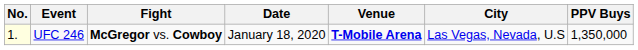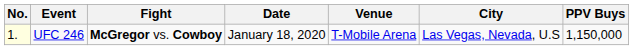UFC 246 | Venue: bold -> normal
UFC 246 | PPV Buys: 1,350,000 -> 1,150,000
